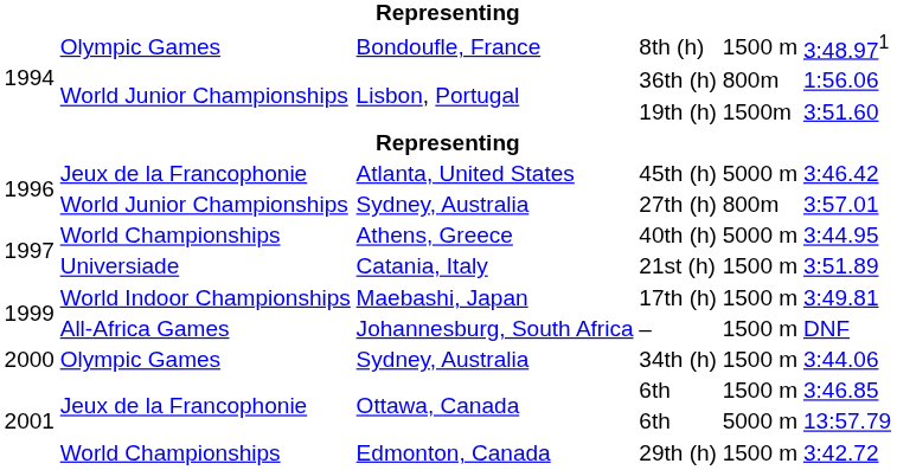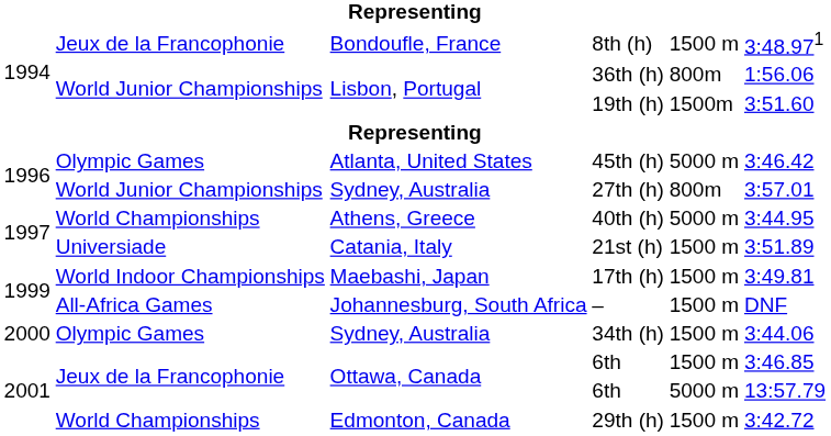8th (h) | column 2: Olympic Games -> Jeux de la Francophonie
45th (h) | column 2: Jeux de la Francophonie -> Olympic Games
